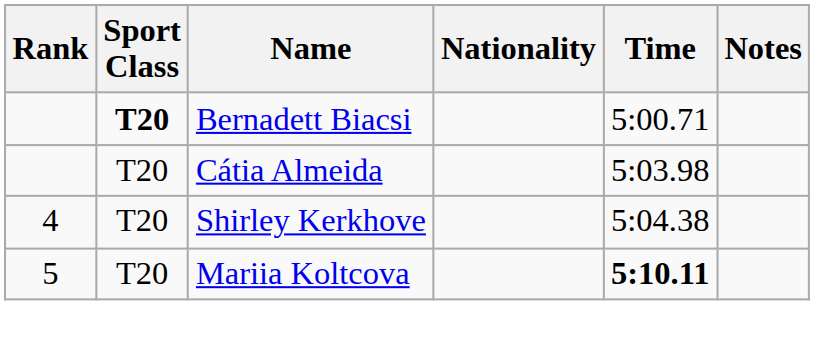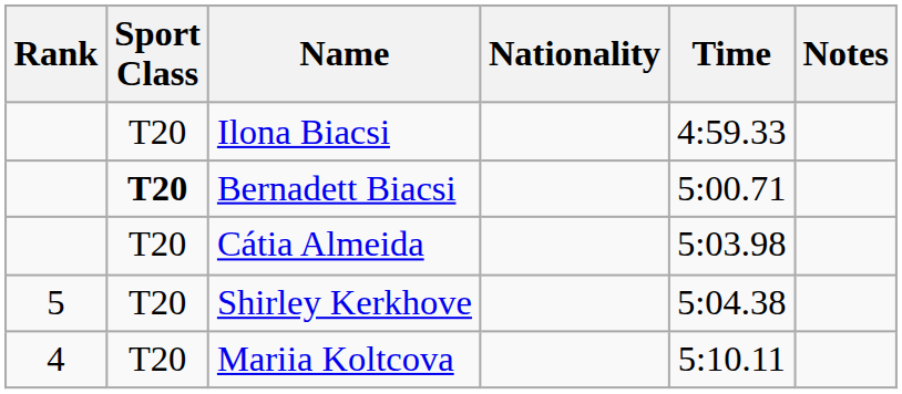+ row: T20 | Ilona Biacsi | 4:59.33
Shirley Kerkhove | Rank: 4 -> 5
Mariia Koltcova | Rank: 5 -> 4
Mariia Koltcova | Time: bold -> normal
